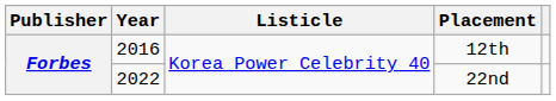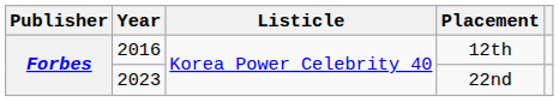22nd | Year: 2022 -> 2023
